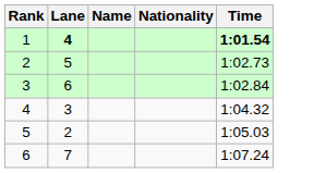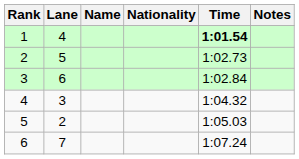+ column: Notes
1 | Lane: bold -> normal
